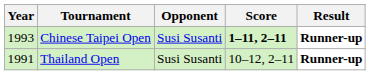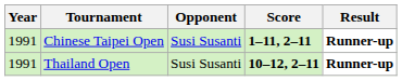Chinese Taipei Open | Year: 1993 -> 1991
Thailand Open | Score: normal -> bold
